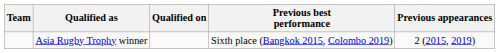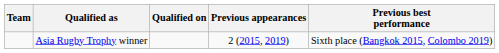columns swapped: Previous appearances <-> Previous best performance
